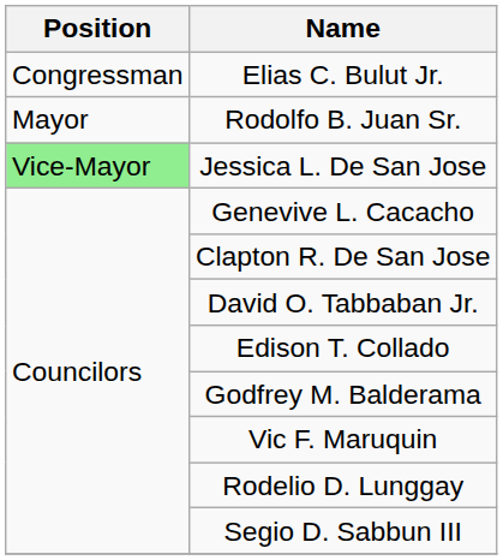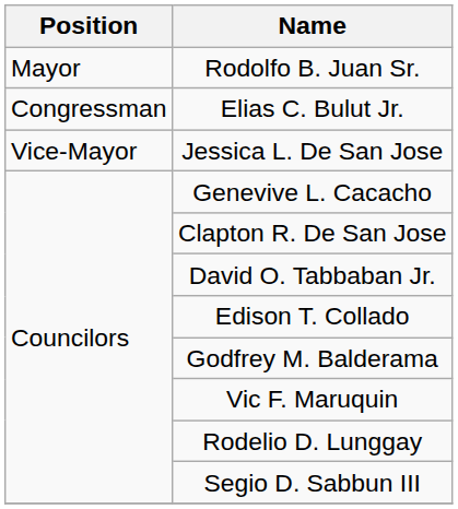rows swapped: Elias C. Bulut Jr. <-> Rodolfo B. Juan Sr.
Jessica L. De San Jose | Position: lightgreen background -> no background
